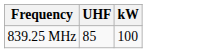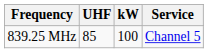+ column: Service | Channel 5
